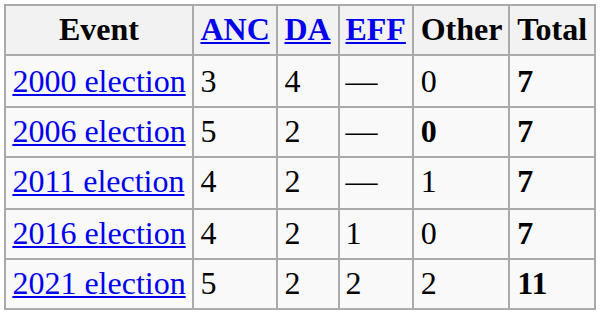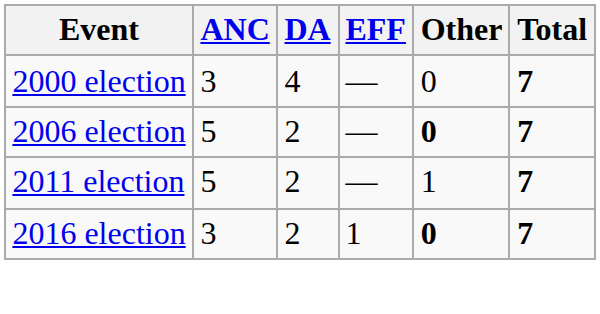2011 election | ANC: 4 -> 5
2016 election | ANC: 4 -> 3
2016 election | Other: normal -> bold
- row: 2021 election | 5 | 2 | 2 | 2 | 11
